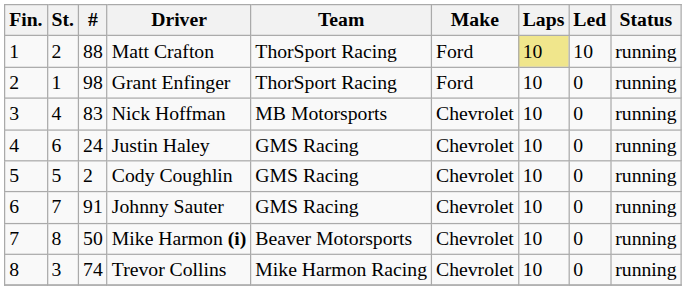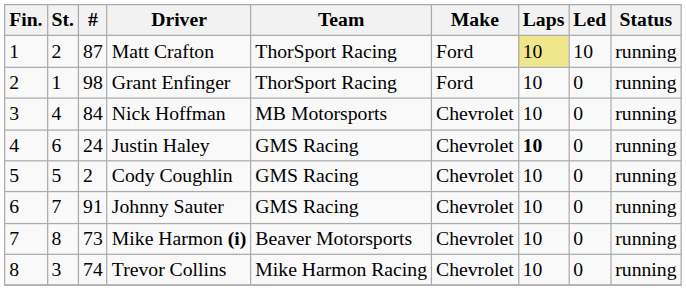Matt Crafton | #: 88 -> 87
Nick Hoffman | #: 83 -> 84
Justin Haley | Laps: normal -> bold
Mike Harmon (i) | #: 50 -> 73
